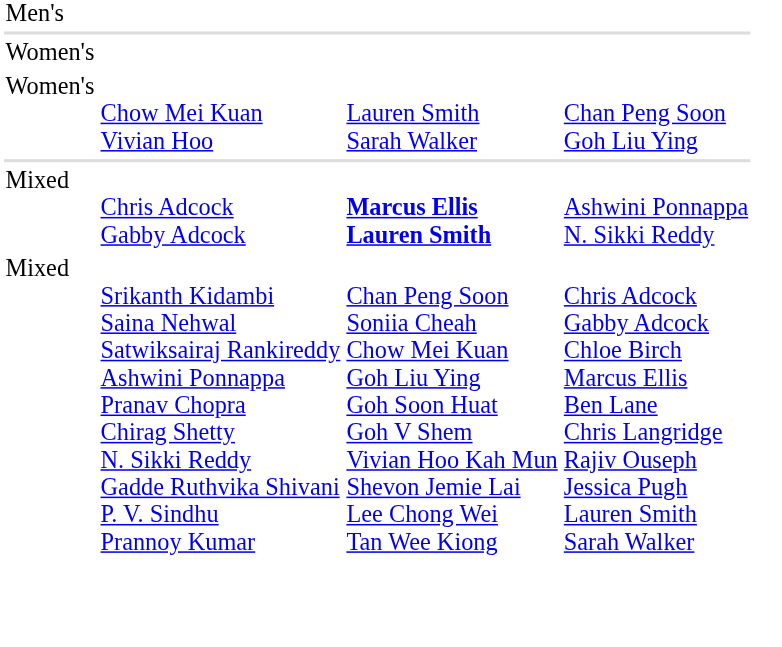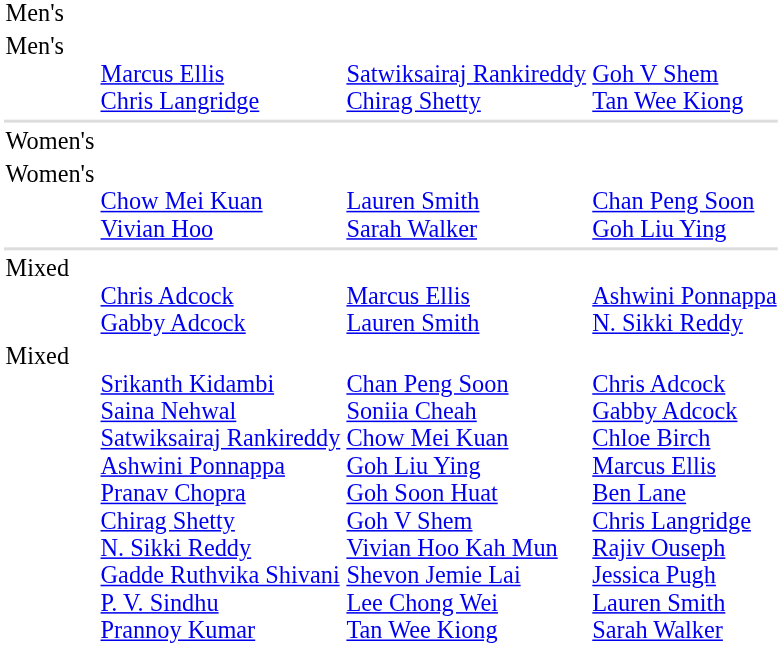+ row: Men's | Marcus Ellis Chris Langridge | Satwiksairaj Rankireddy Chirag Shetty | Goh V Shem Tan Wee Kiong
Chris Adcock Gabby Adcock | column 3: bold -> normal
